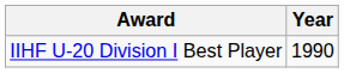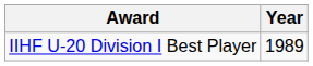IIHF U-20 Division I Best Player | Year: 1990 -> 1989
